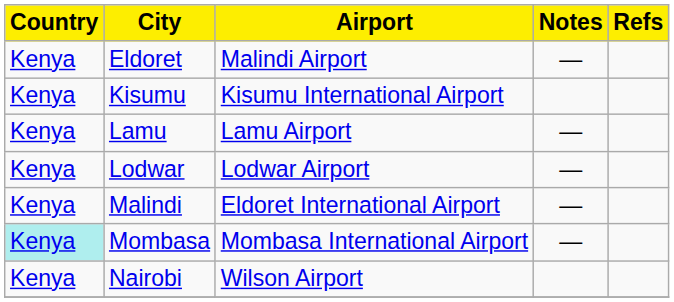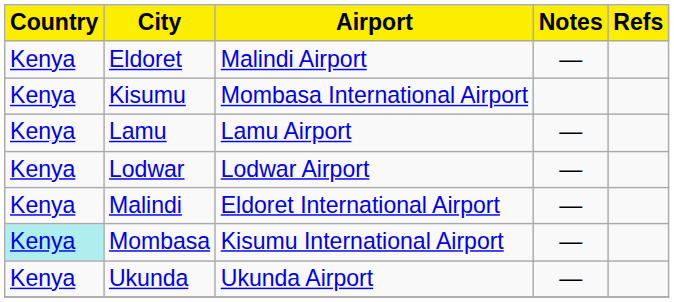Kisumu | Airport: Kisumu International Airport -> Mombasa International Airport
Mombasa | Airport: Mombasa International Airport -> Kisumu International Airport
- row: Kenya | Nairobi | Wilson Airport
+ row: Kenya | Ukunda | Ukunda Airport | —
